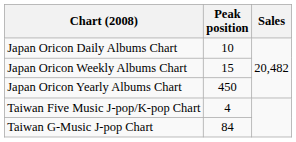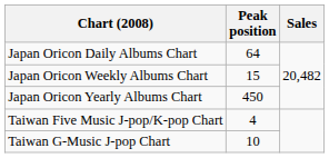Japan Oricon Daily Albums Chart | Peak position: 10 -> 64
Taiwan G-Music J-pop Chart | Peak position: 84 -> 10
